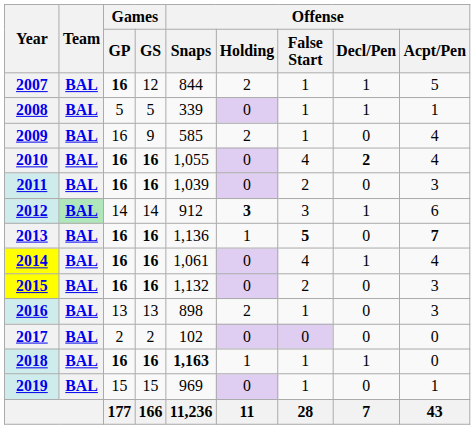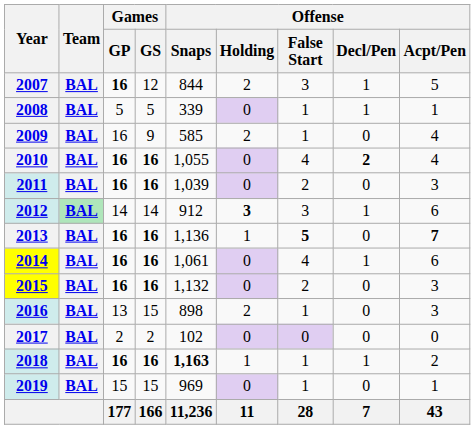2007 | Offense / False Start: 1 -> 3
2014 | Offense / Acpt/Pen: 4 -> 6
2016 | Games / GS: 13 -> 15
2018 | Offense / Acpt/Pen: 0 -> 2
